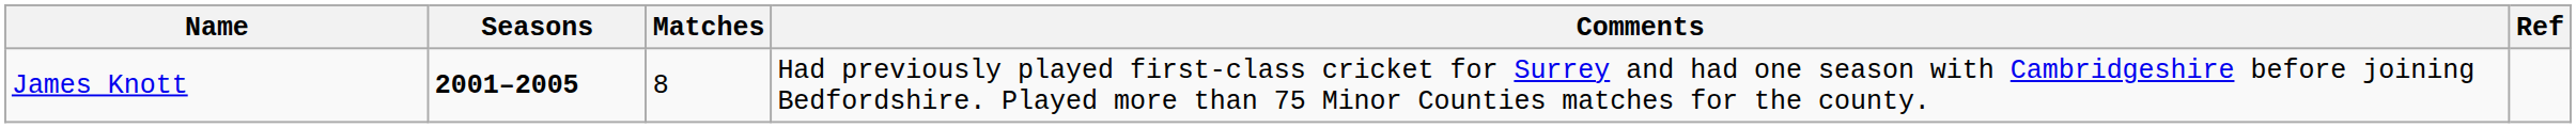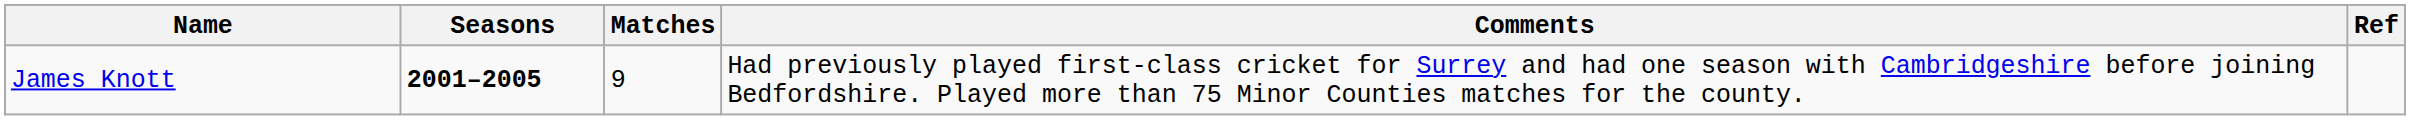James Knott | Matches: 8 -> 9
